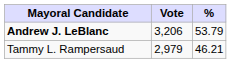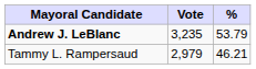Andrew J. LeBlanc | Vote: 3,206 -> 3,235
